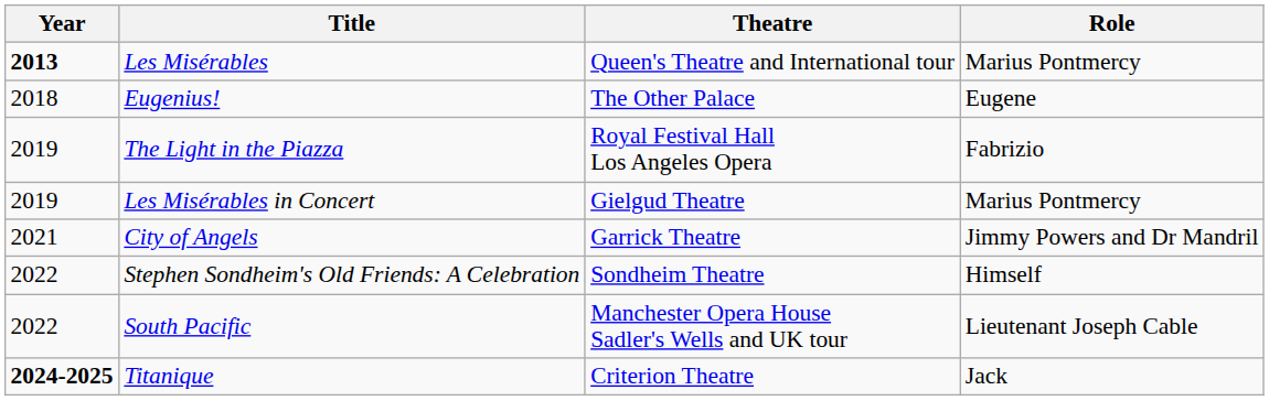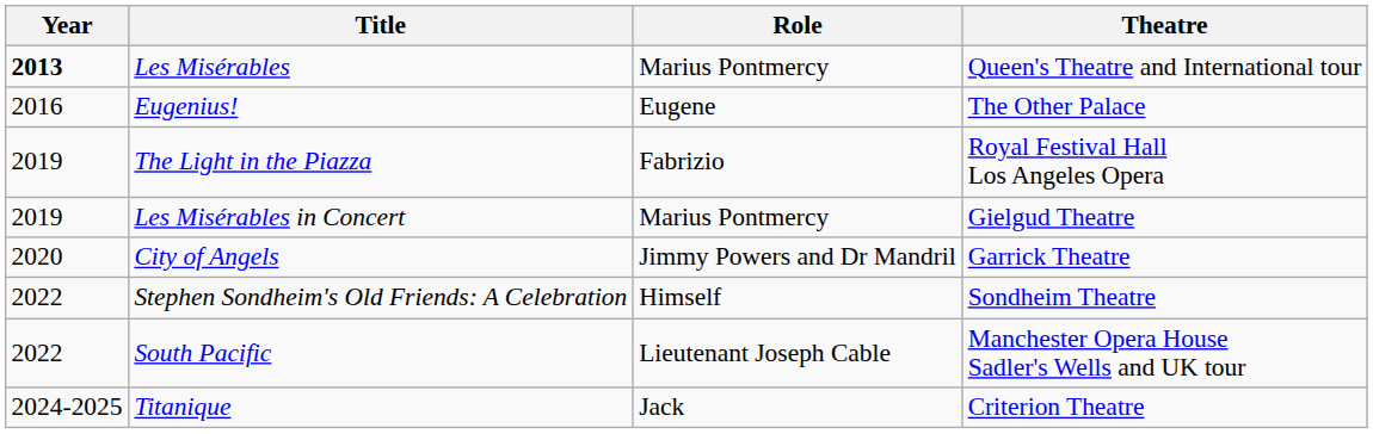columns swapped: Role <-> Theatre
Eugenius! | Year: 2018 -> 2016
City of Angels | Year: 2021 -> 2020
Titanique | Year: bold -> normal
